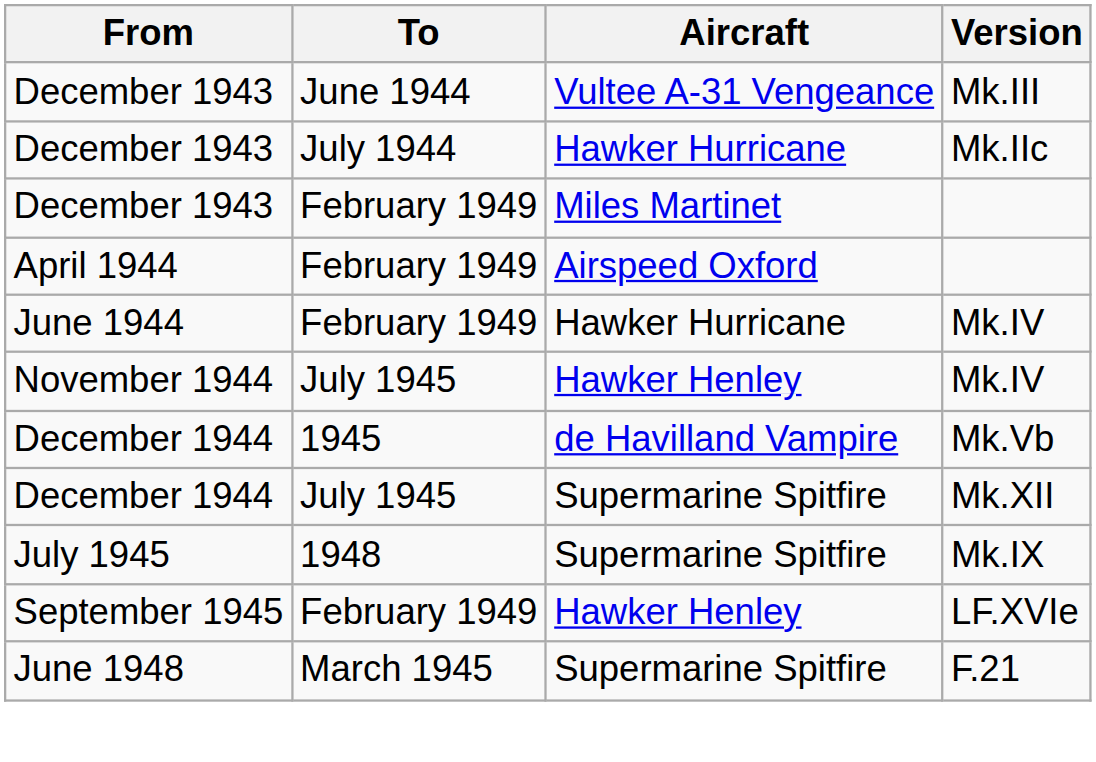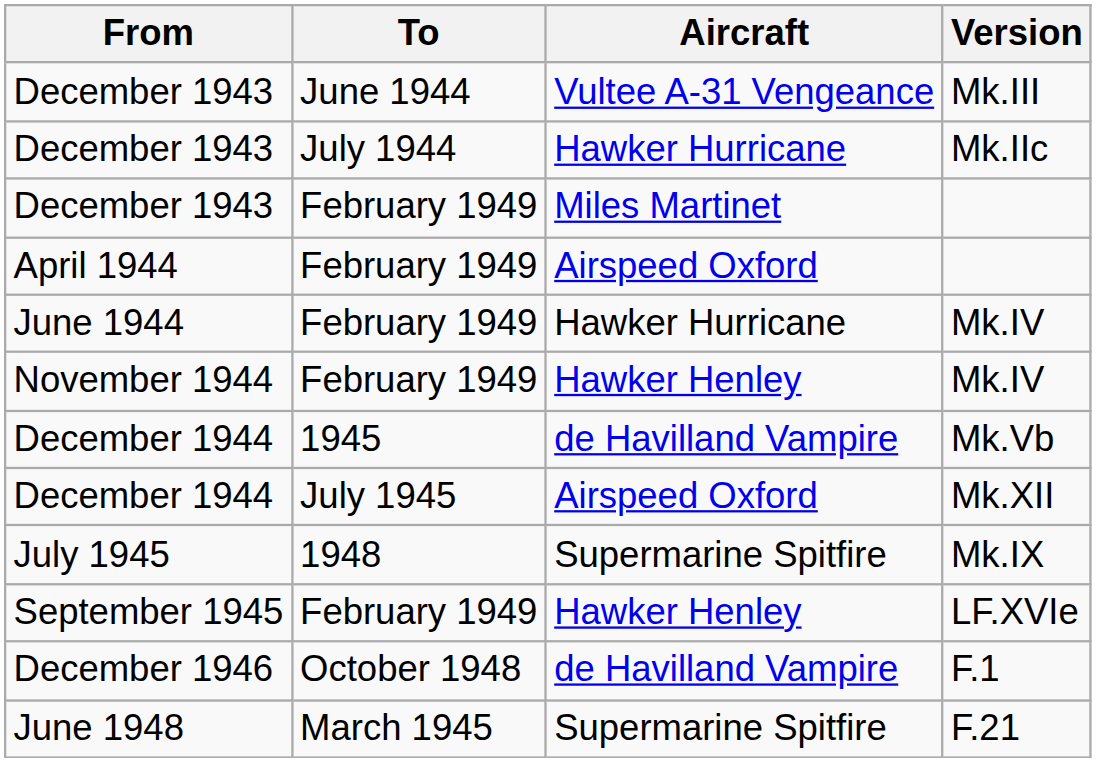November 1944 / Mk.IV | To: July 1945 -> February 1949
Mk.XII | Aircraft: Supermarine Spitfire -> Airspeed Oxford
+ row: December 1946 | October 1948 | de Havilland Vampire | F.1
